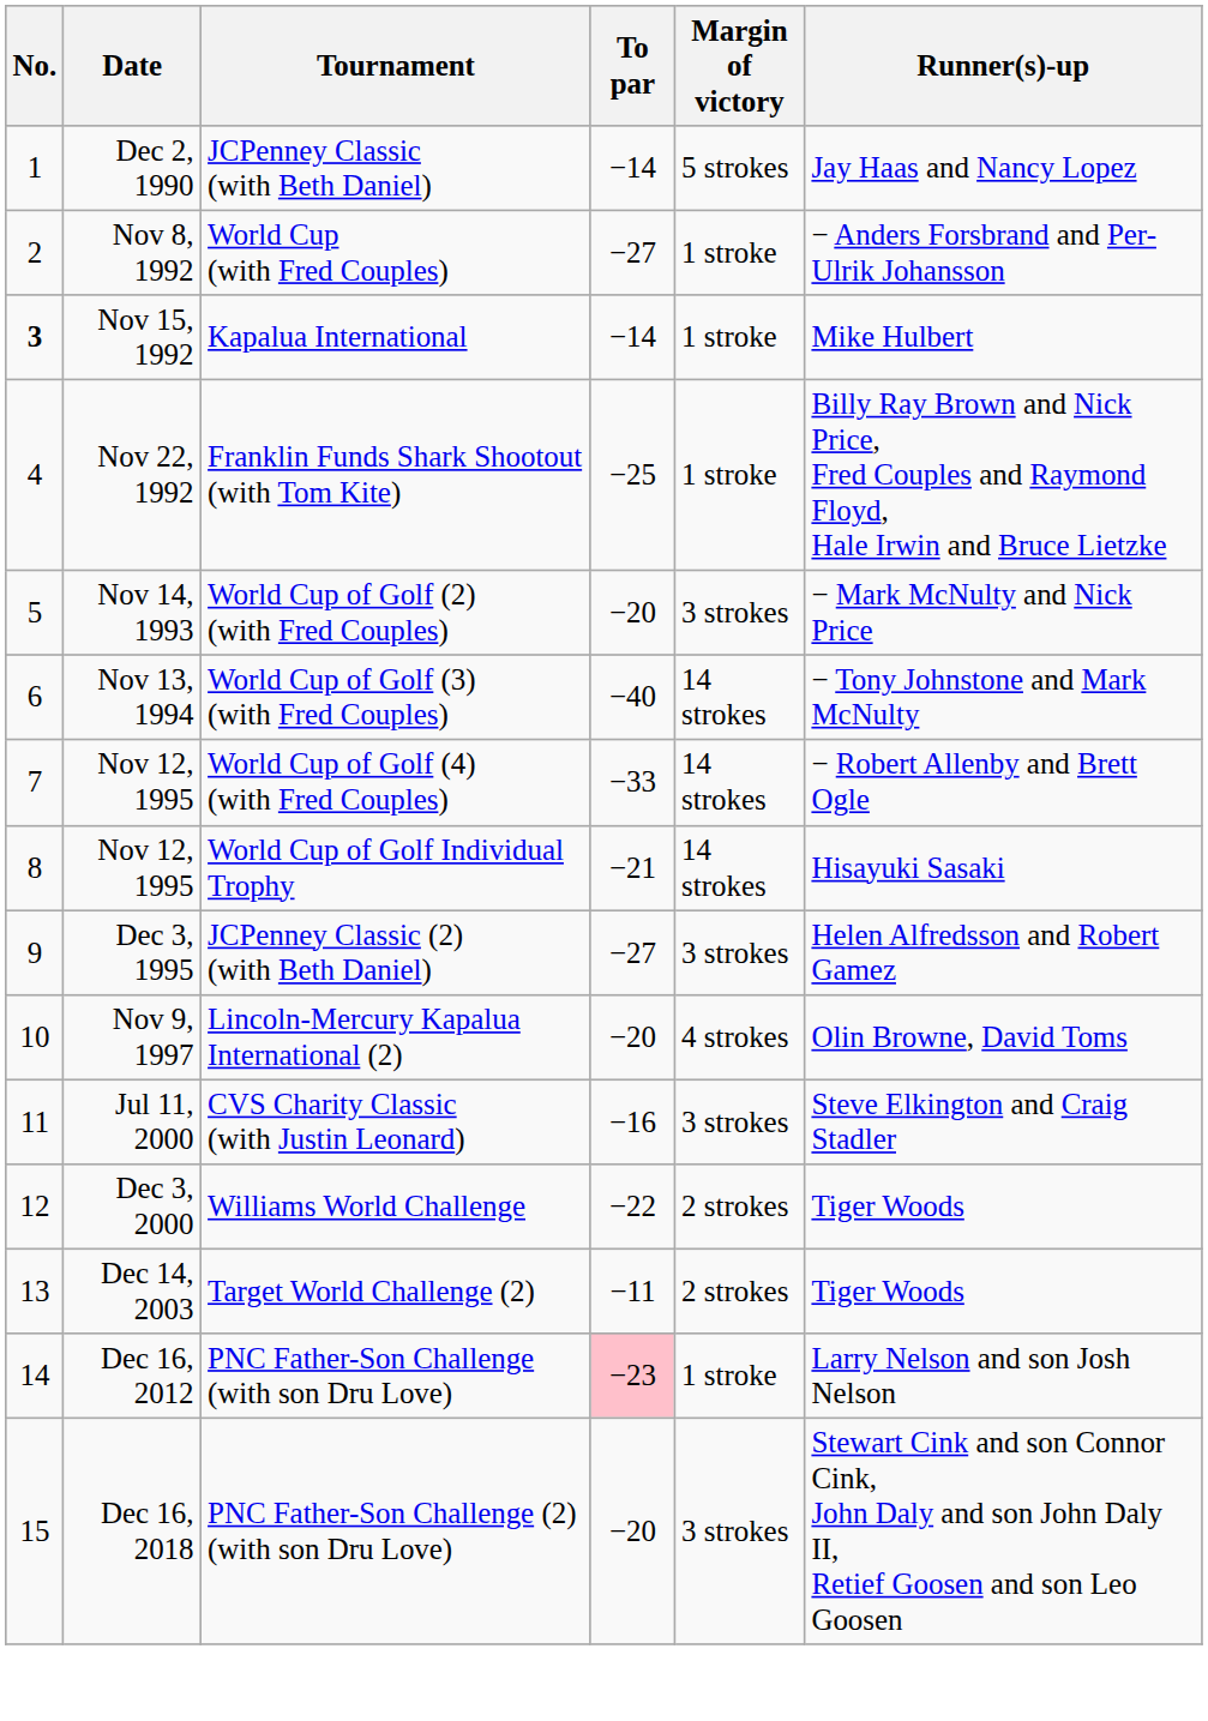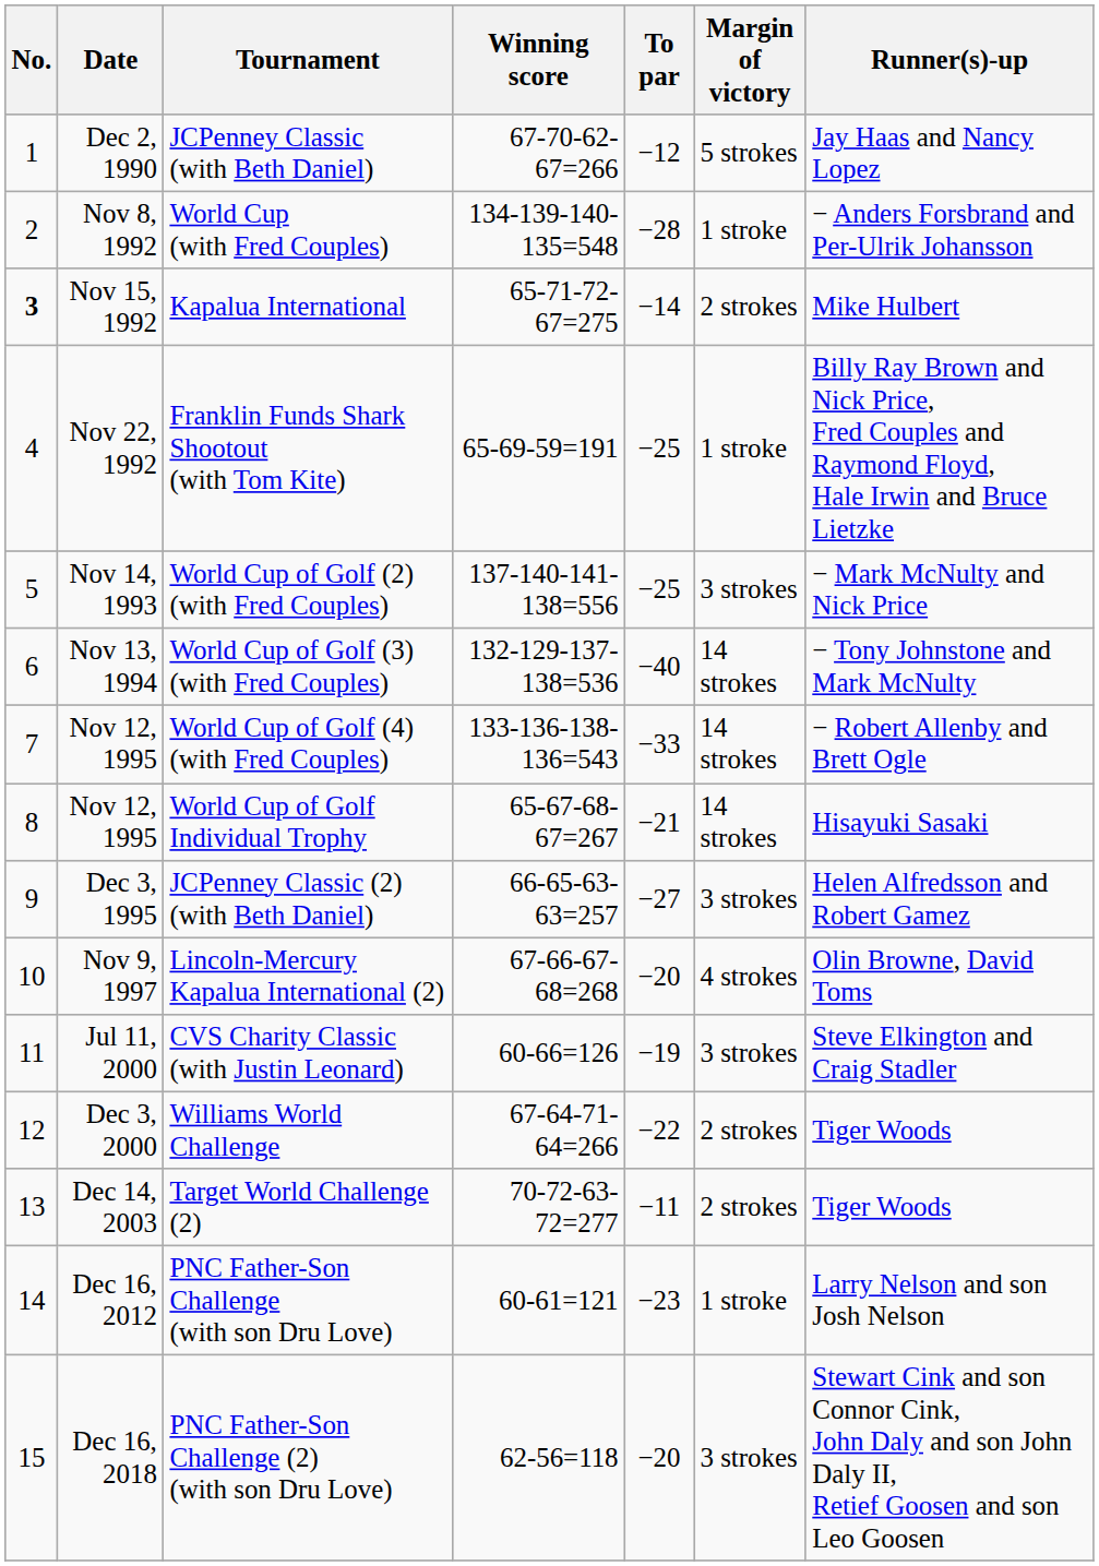+ column: Winning score | 67-70-62-67=266 | 134-139-140-135=548 | 65-71-72-67=275 | 65-69-59=191 | 137-140-141-138=556 | 132-129-137-138=536 | 133-136-138-136=543 | 65-67-68-67=267 | 66-65-63-63=257 | 67-66-67-68=268 | 60-66=126 | 67-64-71-64=266 | 70-72-63-72=277 | 60-61=121 | 62-56=118
JCPenney Classic (with Beth Daniel) | To par: −14 -> −12
World Cup (with Fred Couples) | To par: −27 -> −28
Kapalua International | Margin of victory: 1 stroke -> 2 strokes
World Cup of Golf (2) (with Fred Couples) | To par: −20 -> −25
CVS Charity Classic (with Justin Leonard) | To par: −16 -> −19
PNC Father-Son Challenge (with son Dru Love) | To par: pink background -> no background
